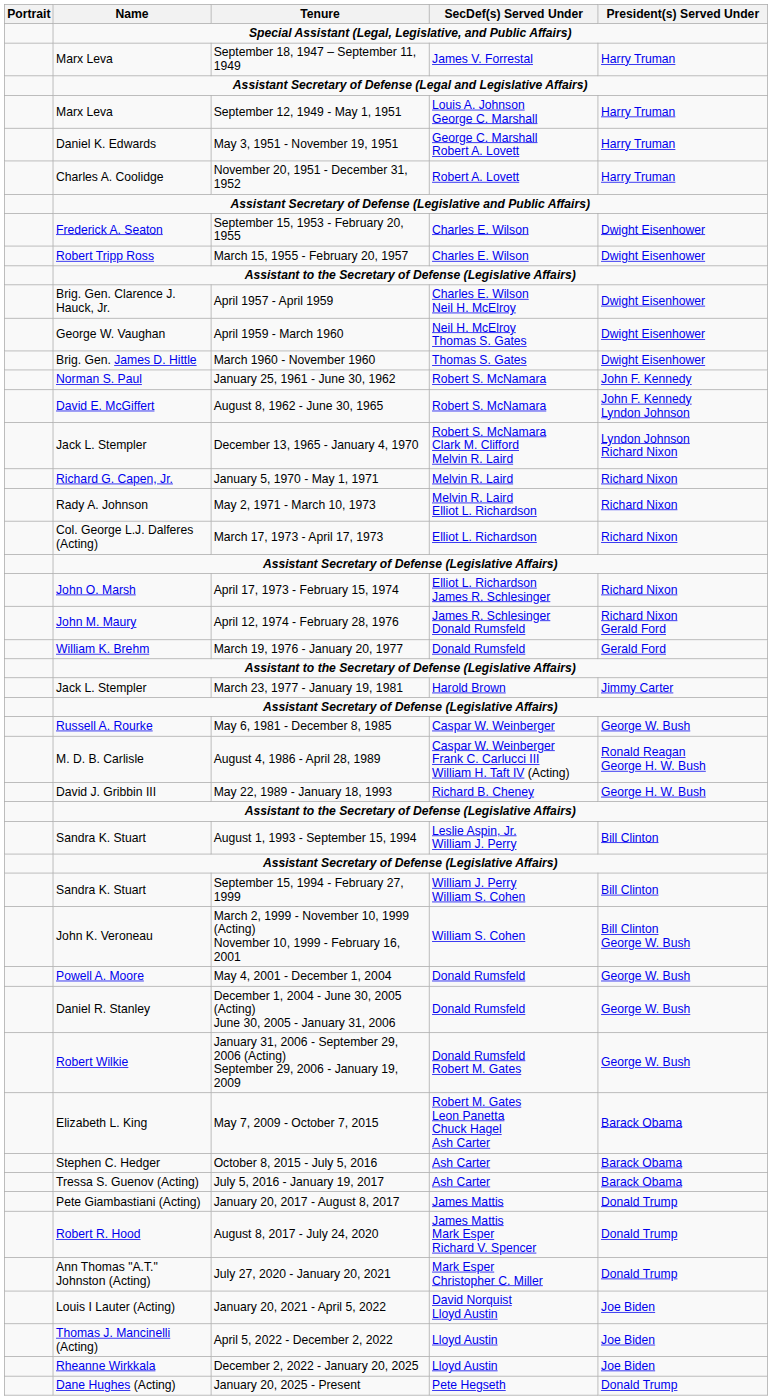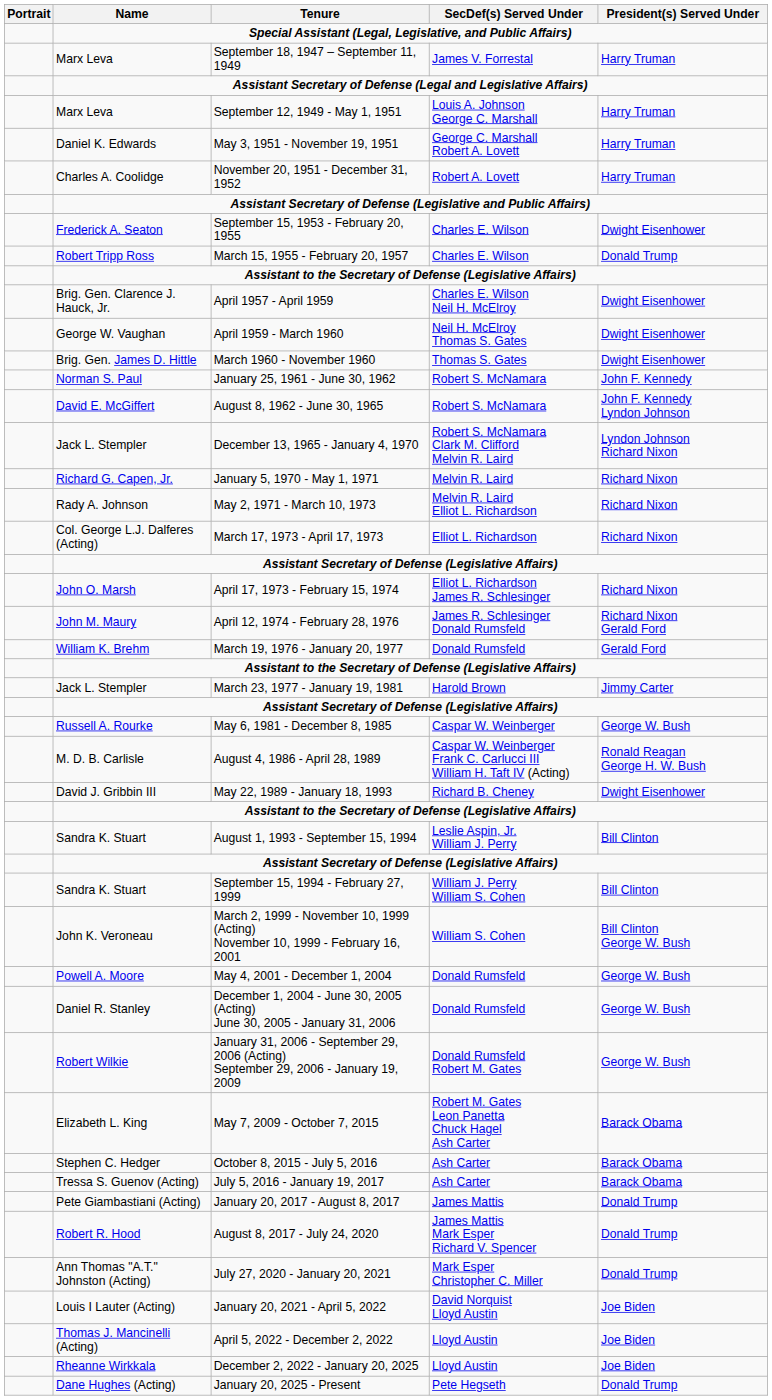March 15, 1955 - February 20, 1957 | President(s) Served Under: Dwight Eisenhower -> Donald Trump
May 22, 1989 - January 18, 1993 | President(s) Served Under: George H. W. Bush -> Dwight Eisenhower
